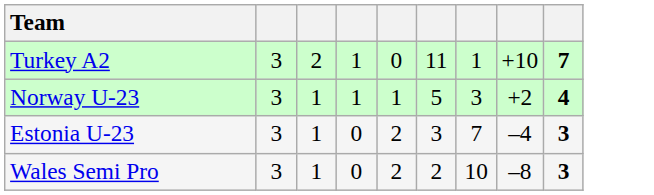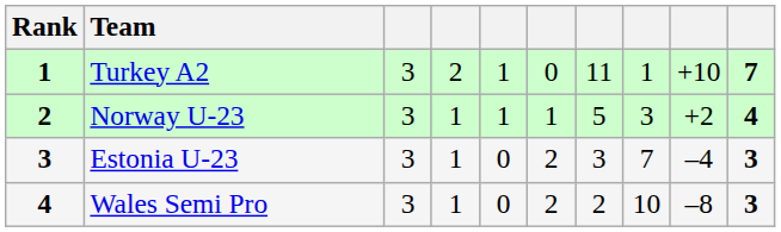+ column: Rank | 1 | 2 | 3 | 4
